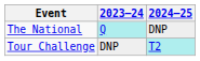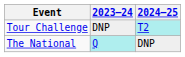rows swapped: Tour Challenge <-> The National
